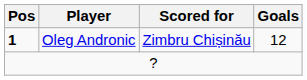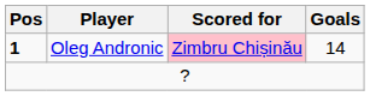Oleg Andronic | Scored for: no background -> pink background
Oleg Andronic | Goals: 12 -> 14
